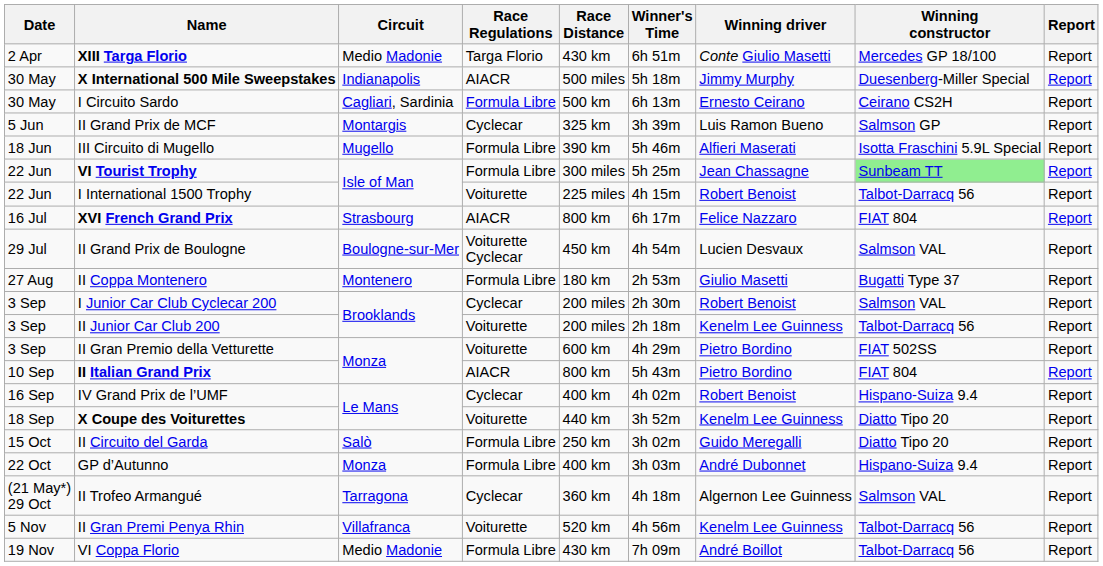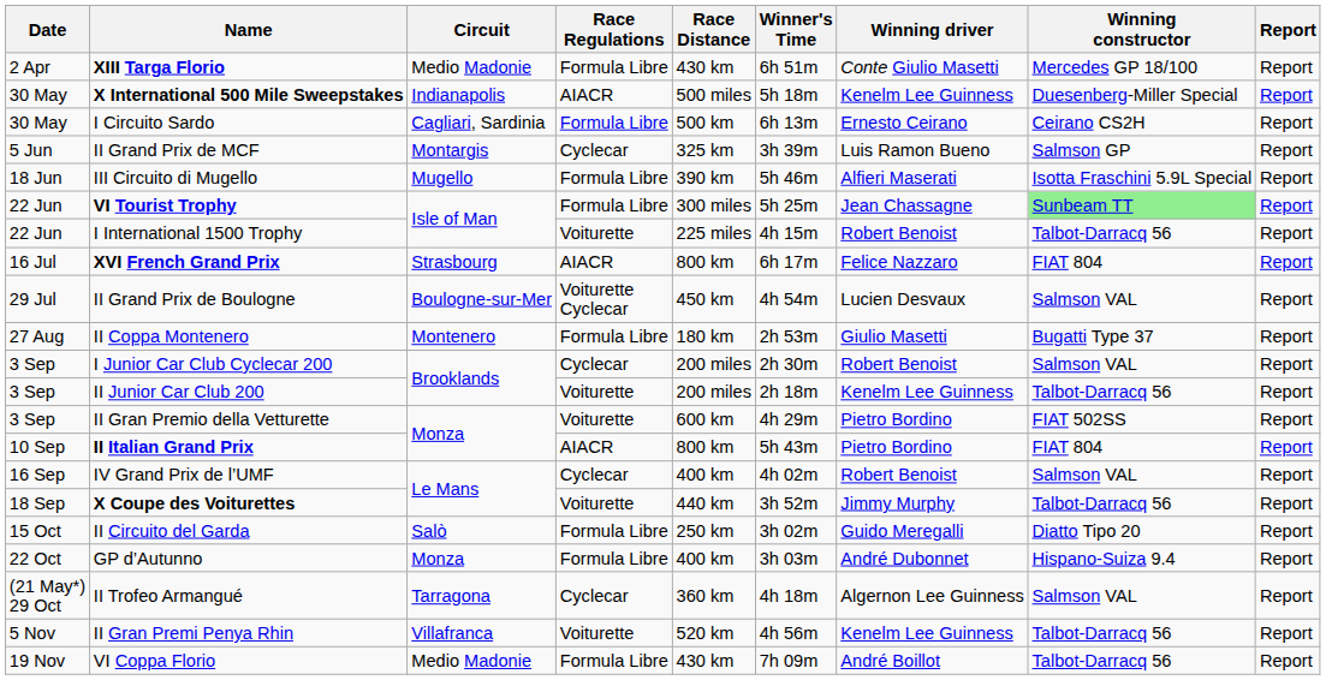XIII Targa Florio | Race Regulations: Targa Florio -> Formula Libre
X International 500 Mile Sweepstakes | Winning driver: Jimmy Murphy -> Kenelm Lee Guinness
IV Grand Prix de l’UMF | Winning constructor: Hispano-Suiza 9.4 -> Salmson VAL
X Coupe des Voiturettes | Winning driver: Kenelm Lee Guinness -> Jimmy Murphy
X Coupe des Voiturettes | Winning constructor: Diatto Tipo 20 -> Talbot-Darracq 56
